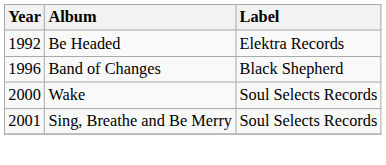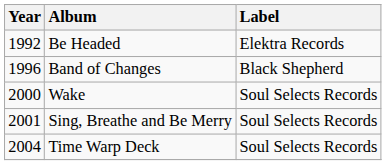+ row: 2004 | Time Warp Deck | Soul Selects Records
